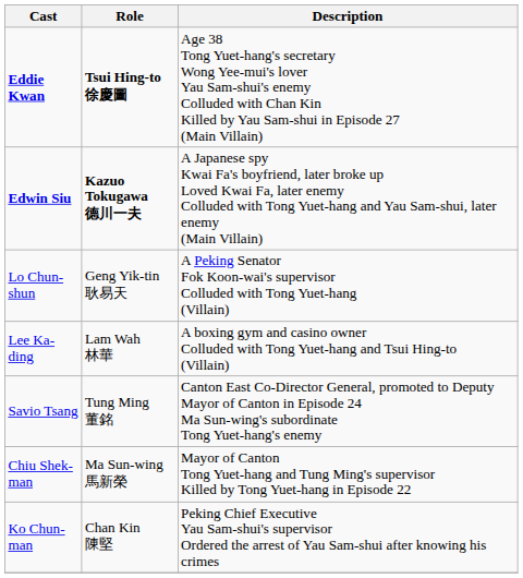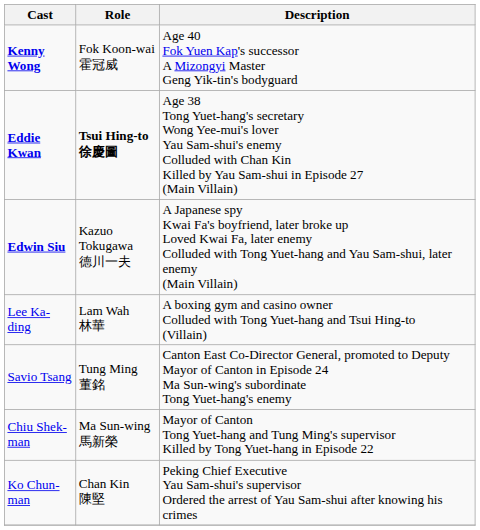+ row: Kenny Wong | Fok Koon-wai 霍冠威 | Age 40 Fok Yuen Kap's successor A Mizongyi Master Geng Yik-tin's bodyguard
Edwin Siu | Role: bold -> normal
- row: Lo Chun-shun | Geng Yik-tin 耿易天 | A Peking Senator Fok Koon-wai's supervisor Colluded with Tong Yuet-hang (Villain)
